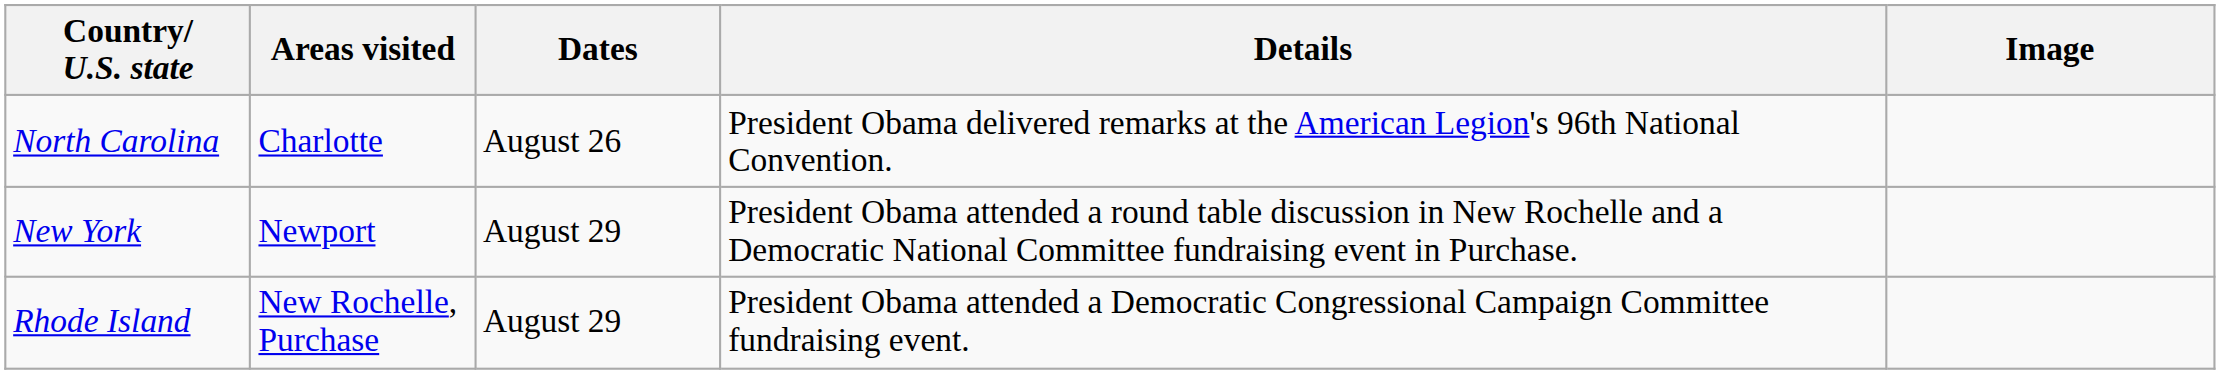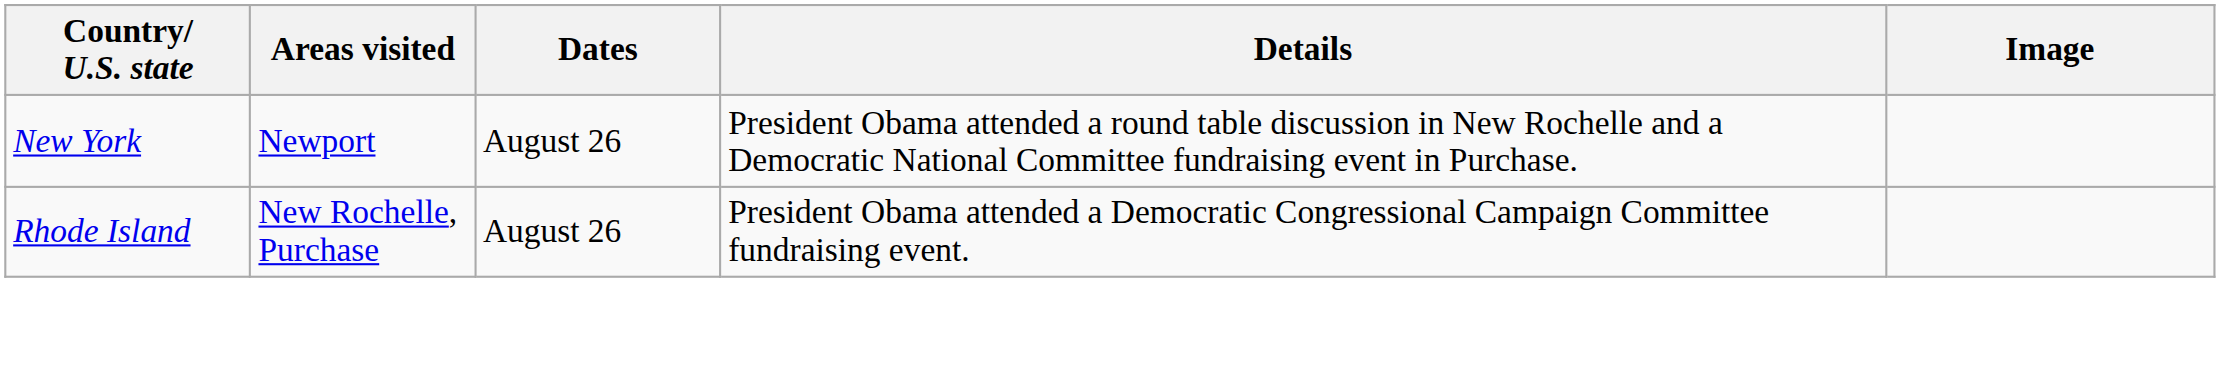- row: North Carolina | Charlotte | August 26 | President Obama delivered remarks at the American Legion's 96th National Convention.
New York | Dates: August 29 -> August 26
Rhode Island | Dates: August 29 -> August 26
